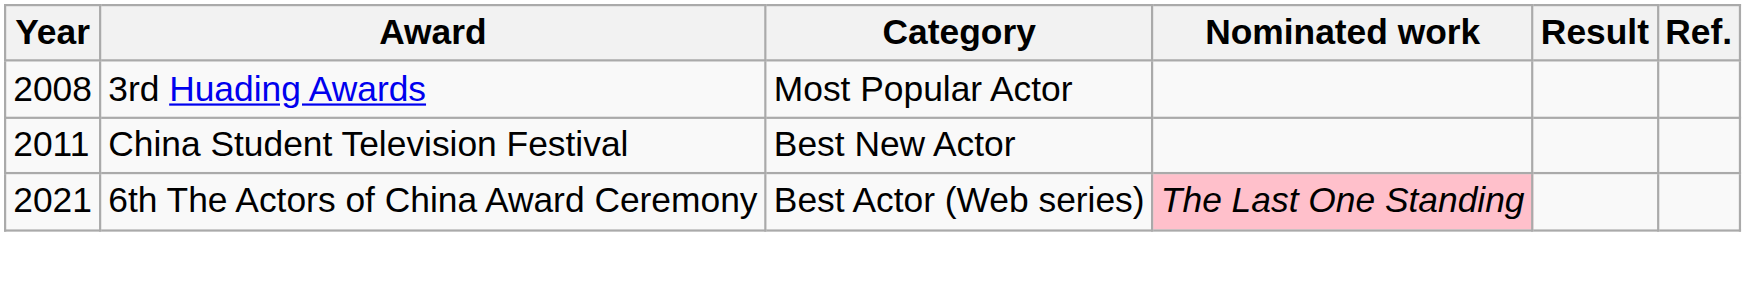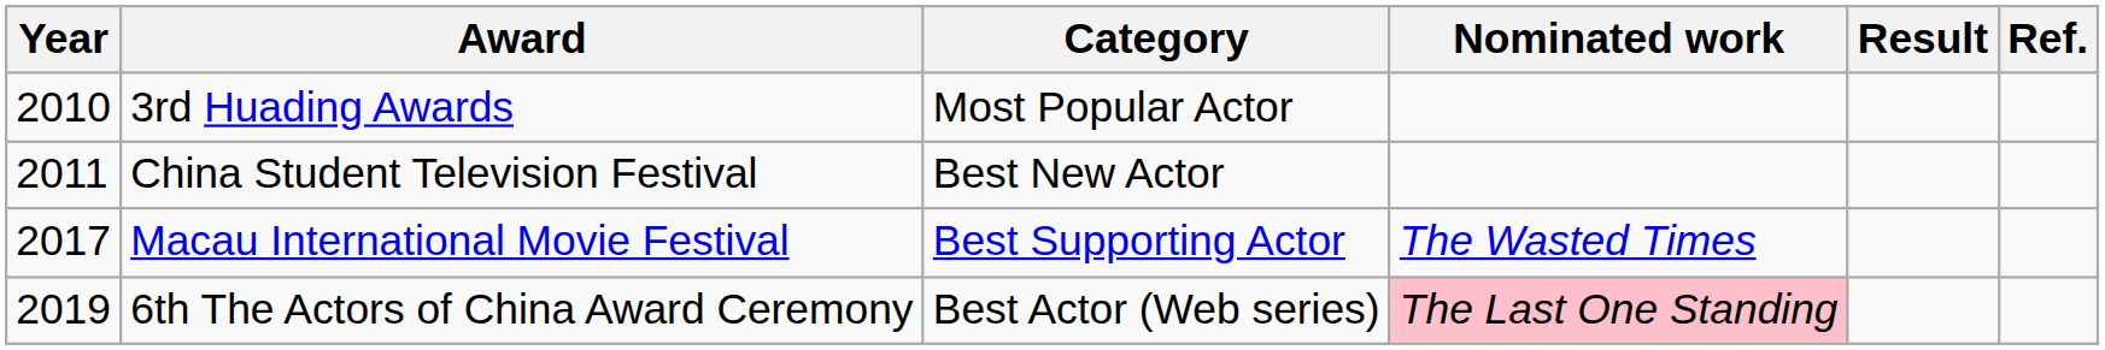3rd Huading Awards | Year: 2008 -> 2010
+ row: 2017 | Macau International Movie Festival | Best Supporting Actor | The Wasted Times
6th The Actors of China Award Ceremony | Year: 2021 -> 2019
